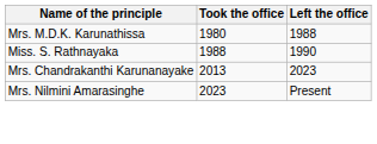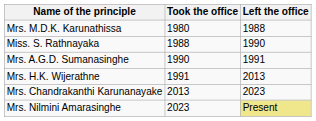+ row: Mrs. A.G.D. Sumanasinghe | 1990 | 1991
+ row: Mrs. H.K. Wijerathne | 1991 | 2013
Mrs. Nilmini Amarasinghe | Left the office: no background -> khaki background
